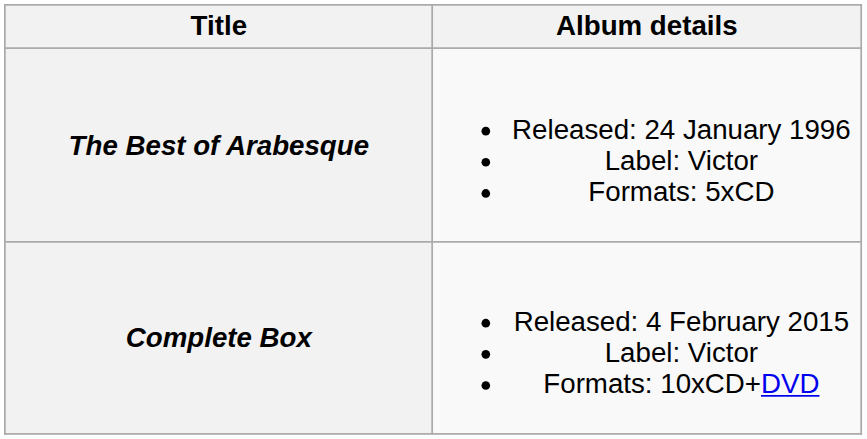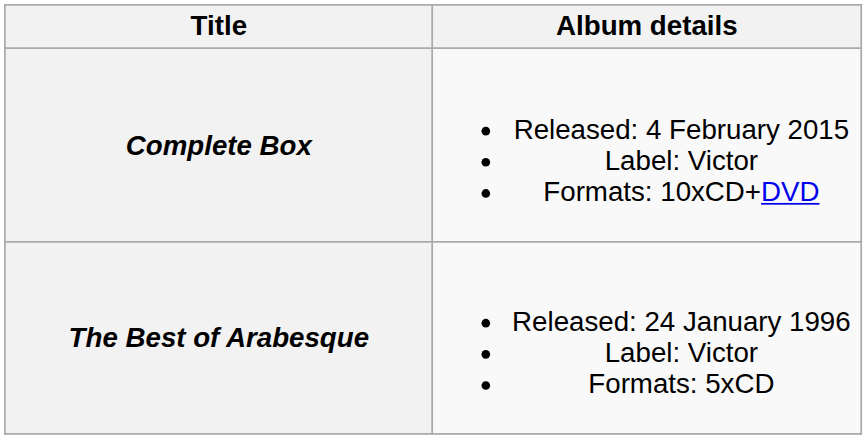rows swapped: The Best of Arabesque <-> Complete Box
